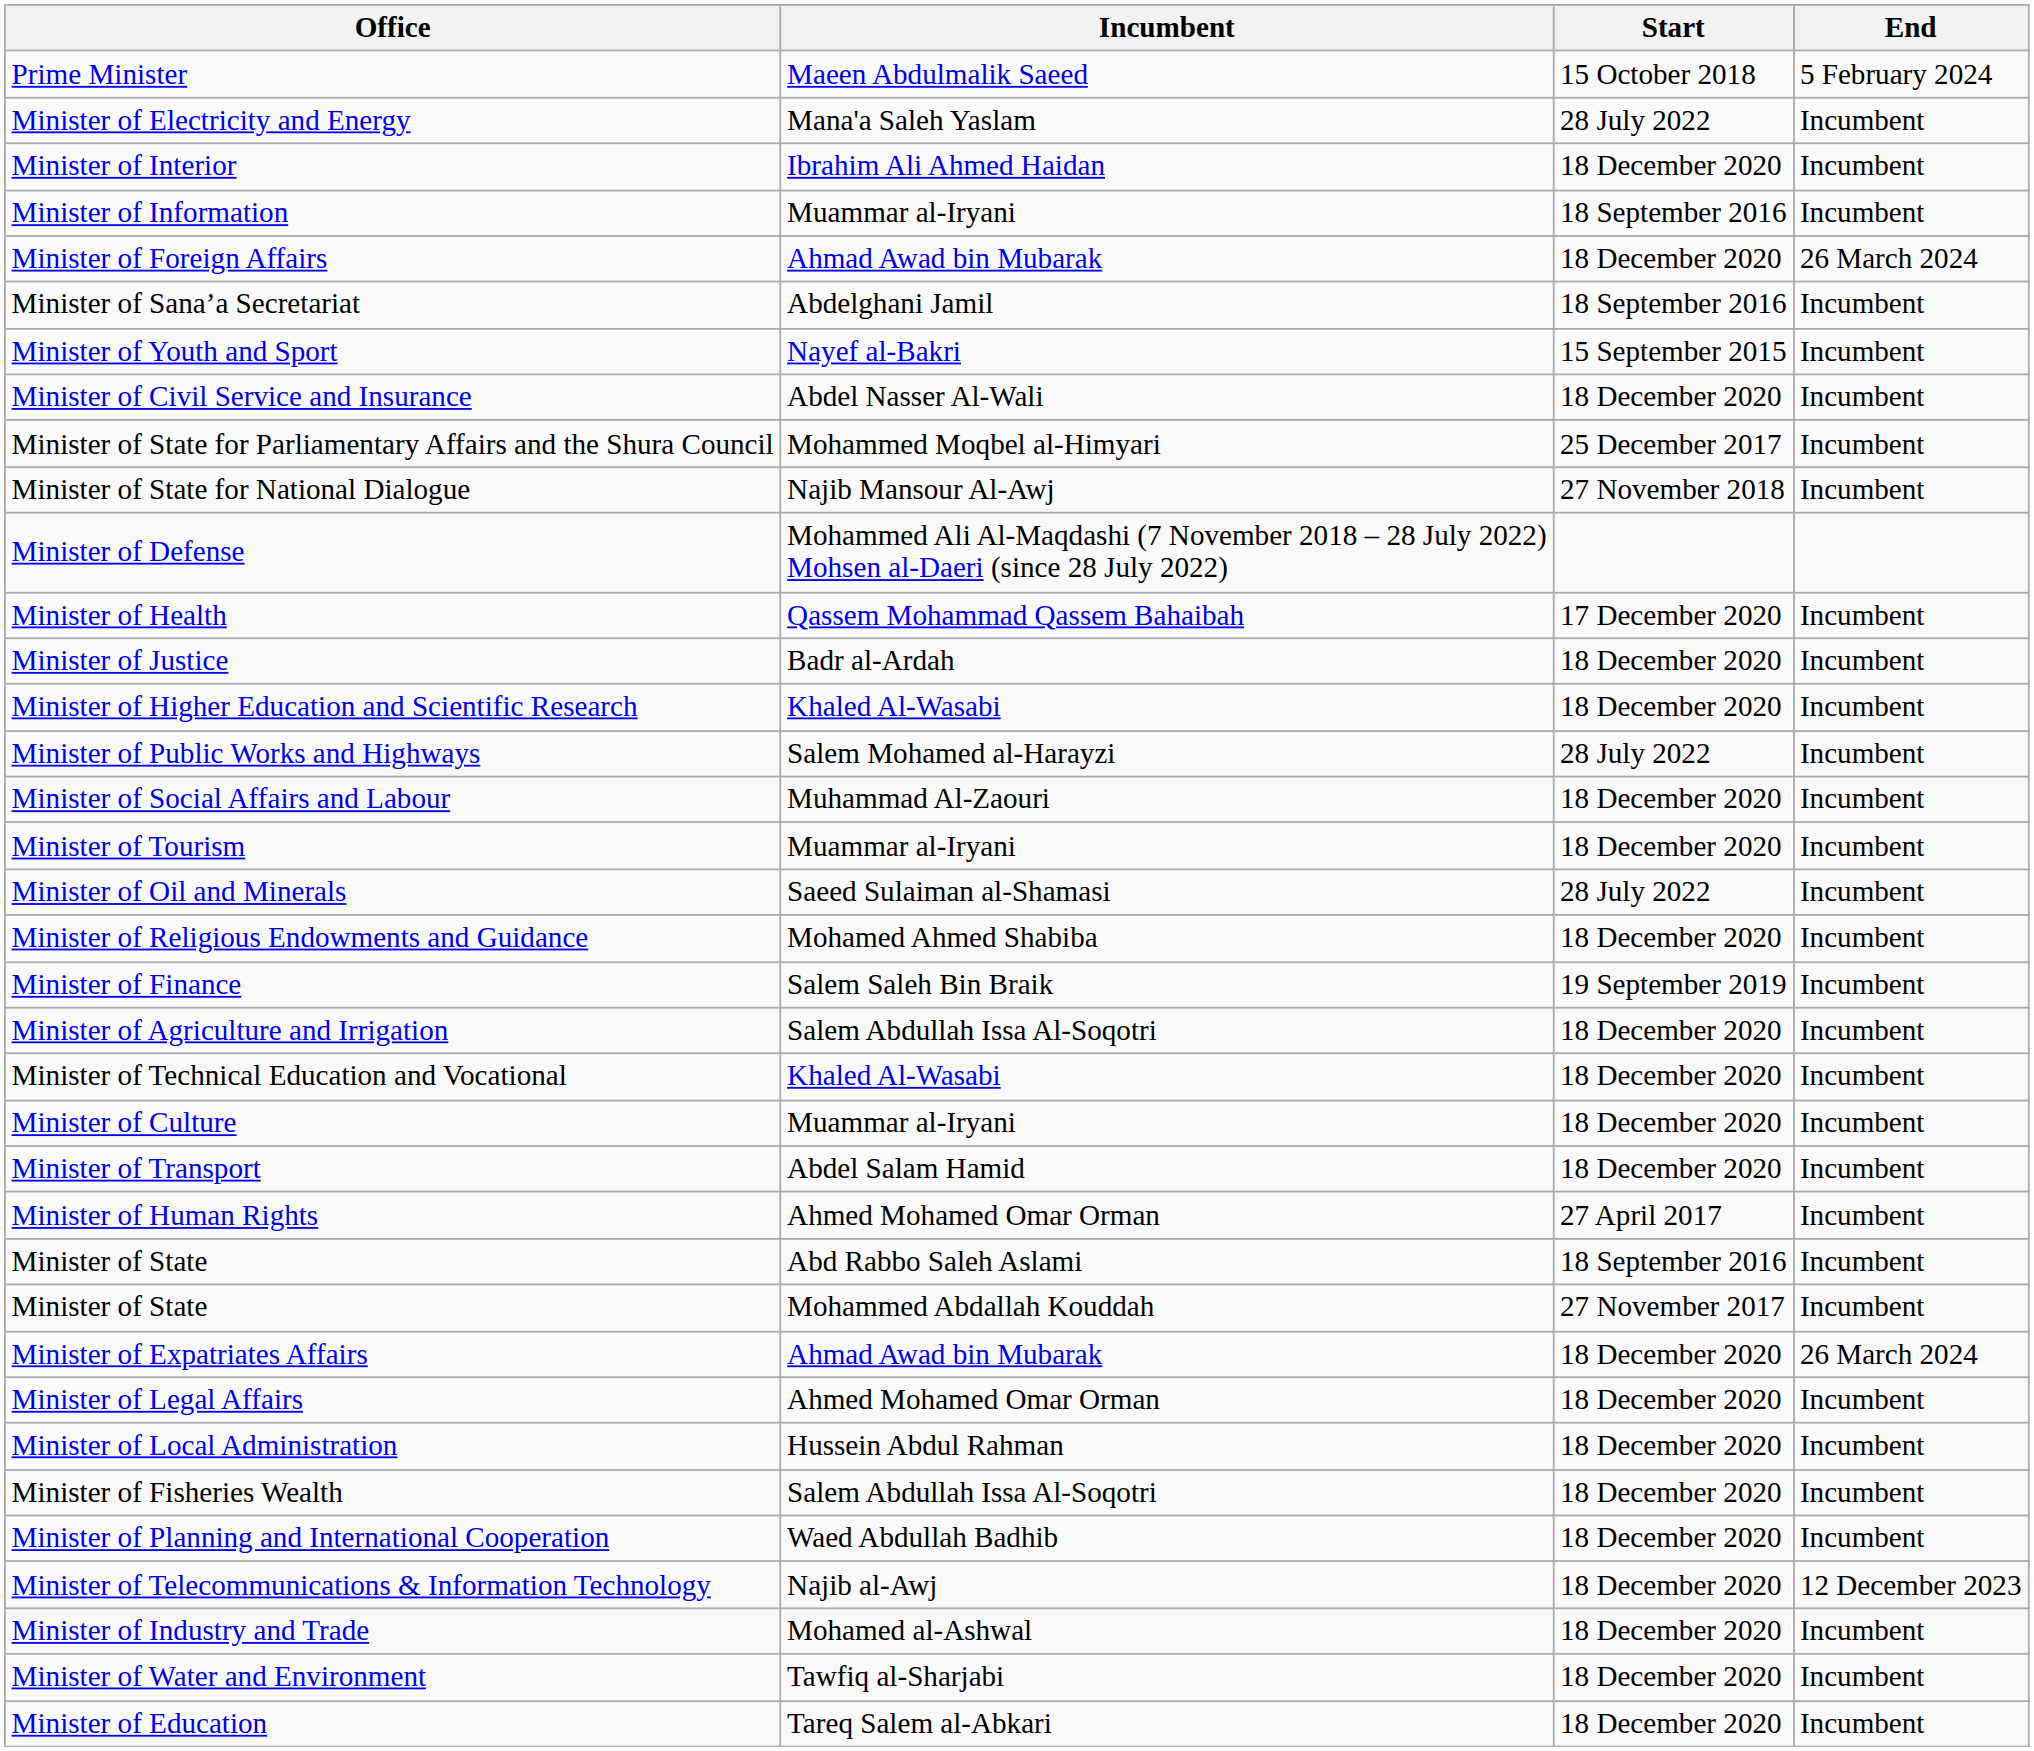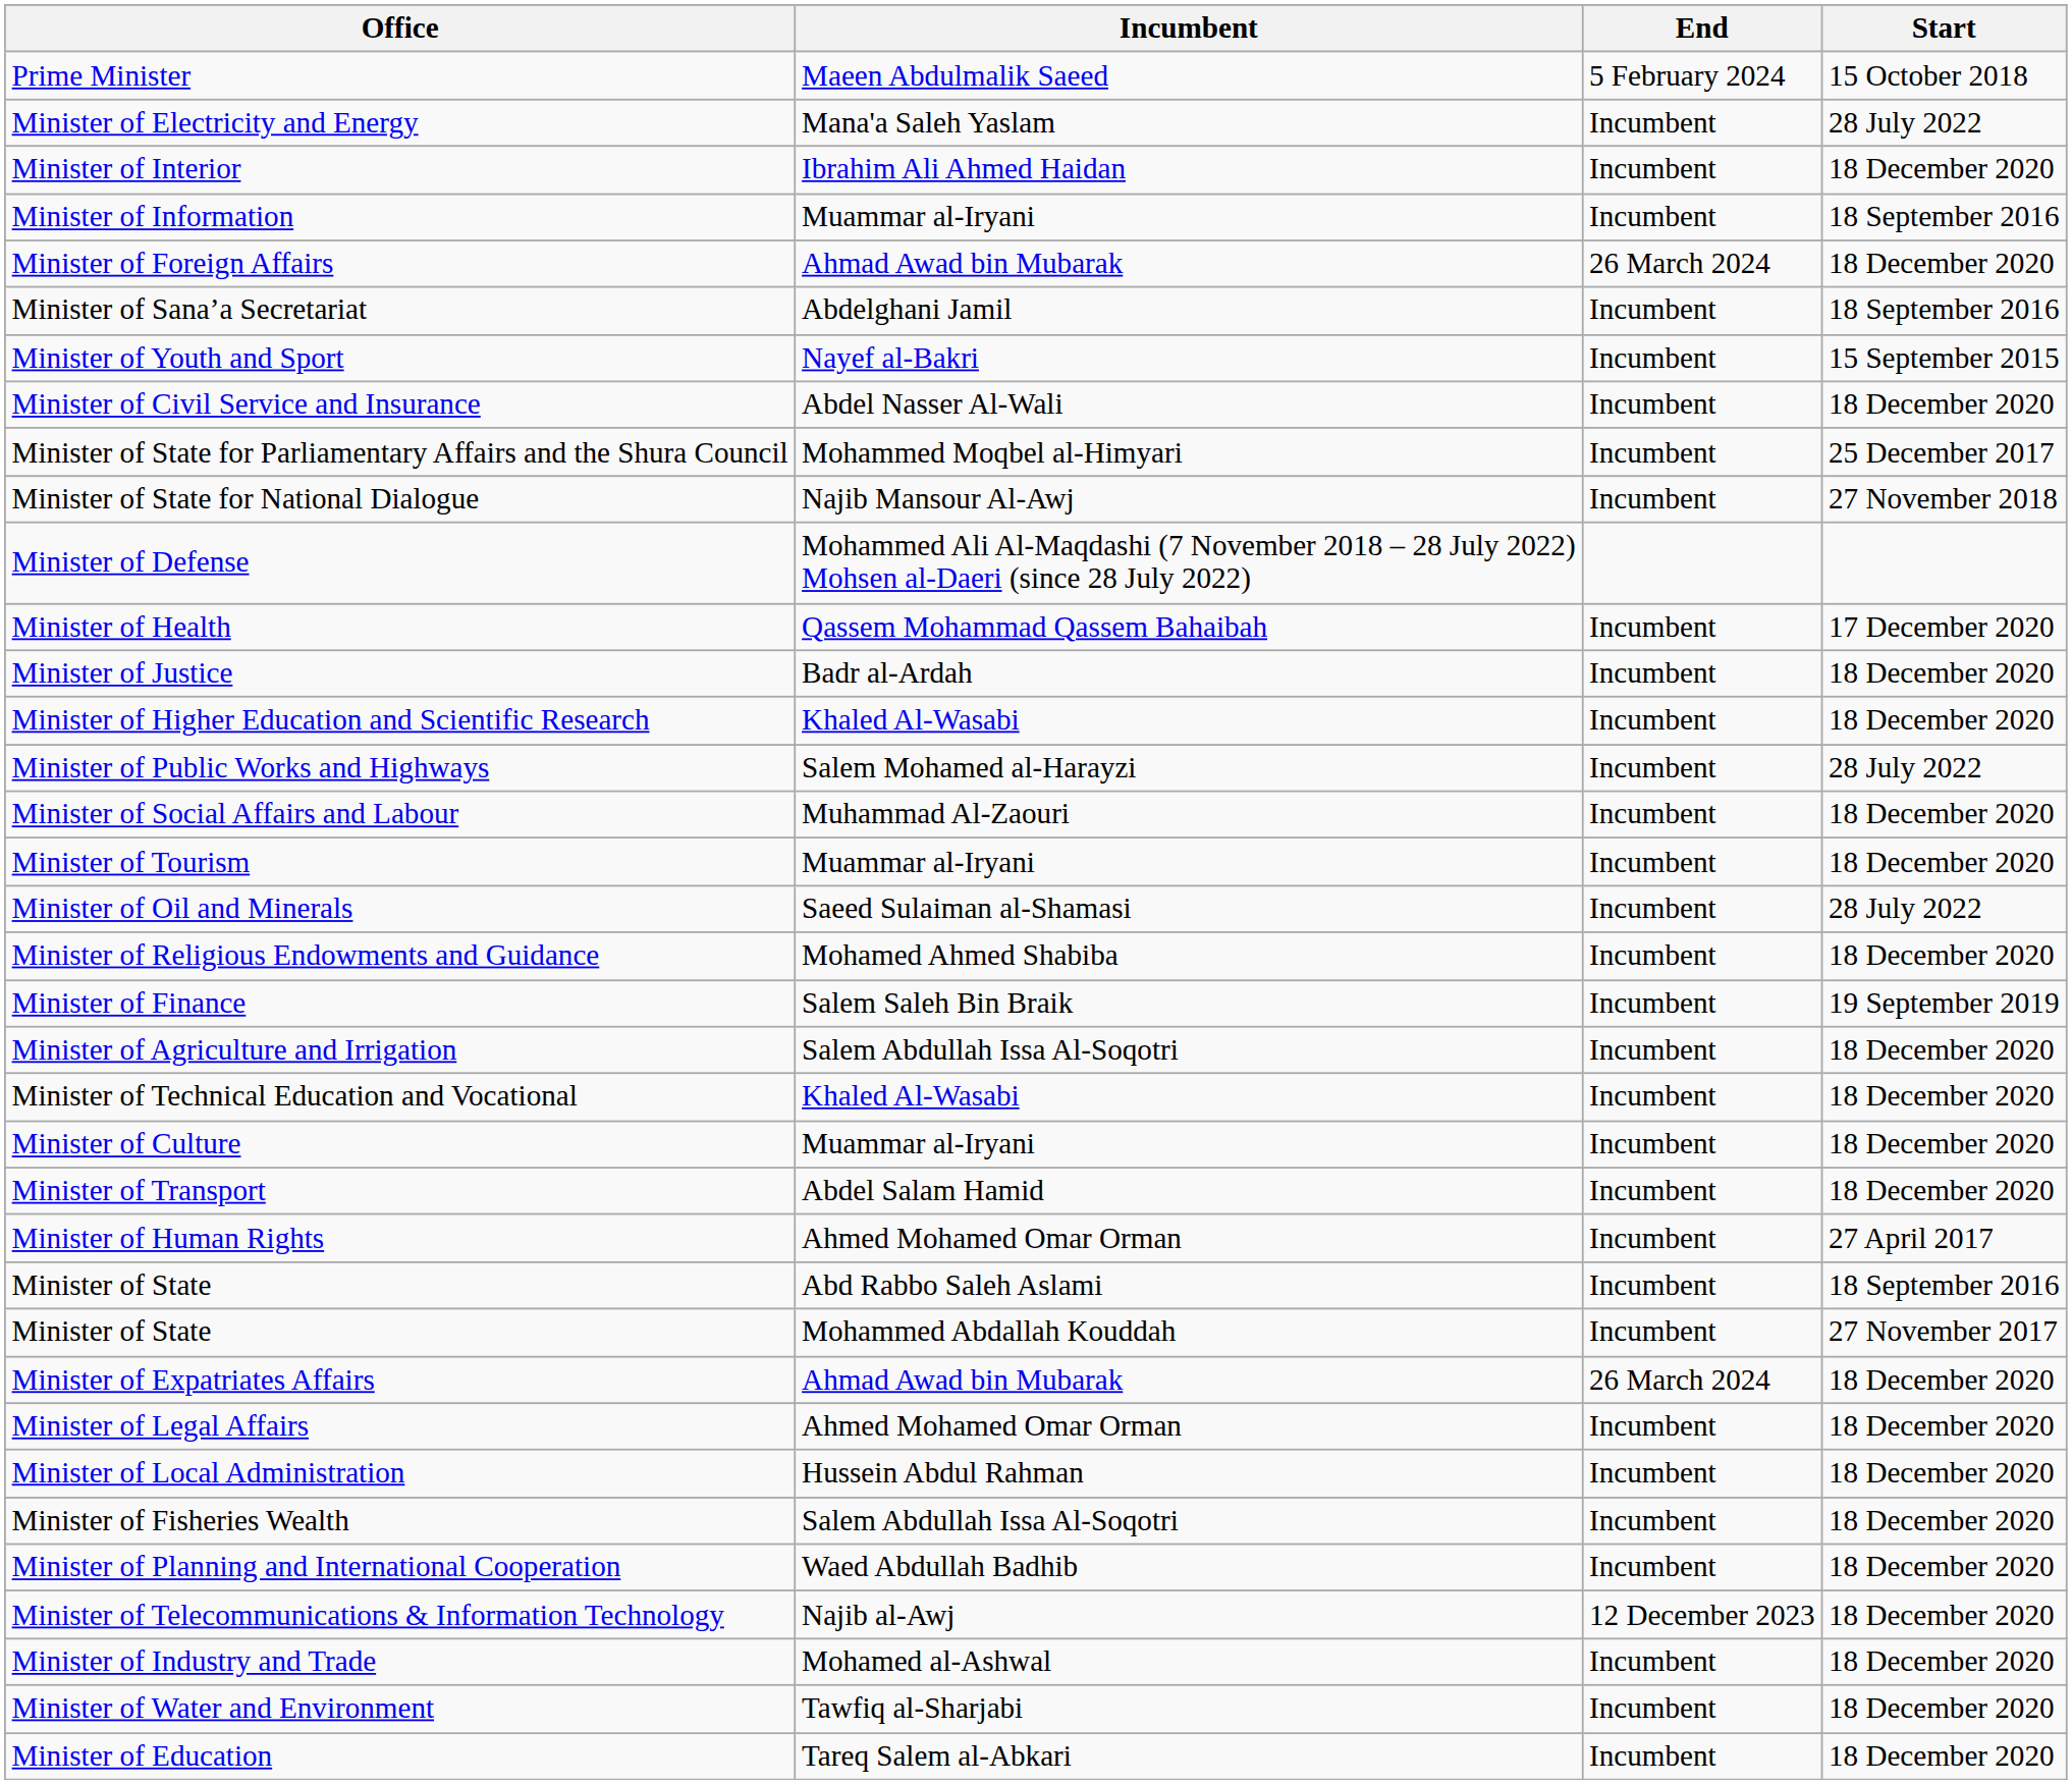columns swapped: Start <-> End
